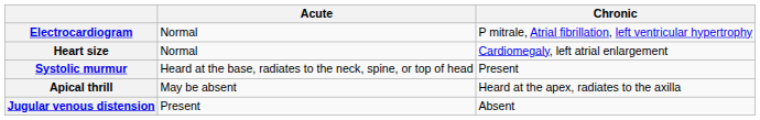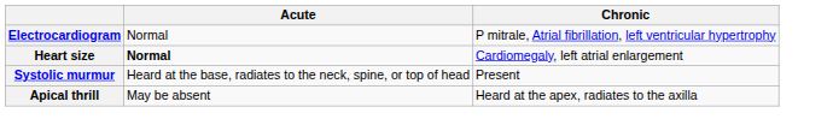Heart size | Acute: normal -> bold
- row: Jugular venous distension | Present | Absent
